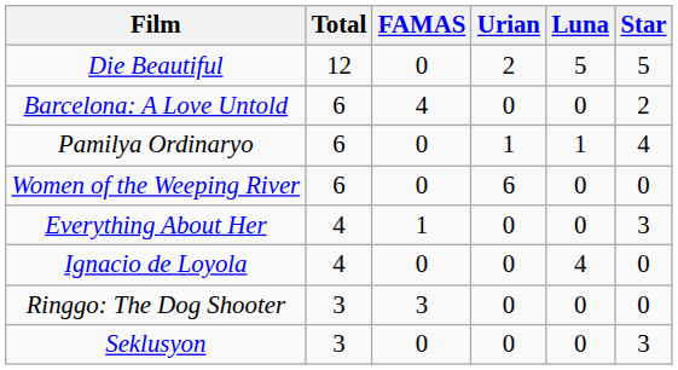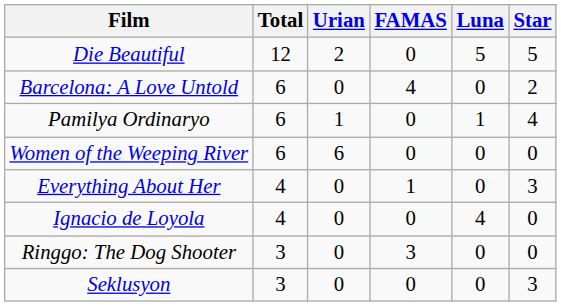columns swapped: FAMAS <-> Urian
